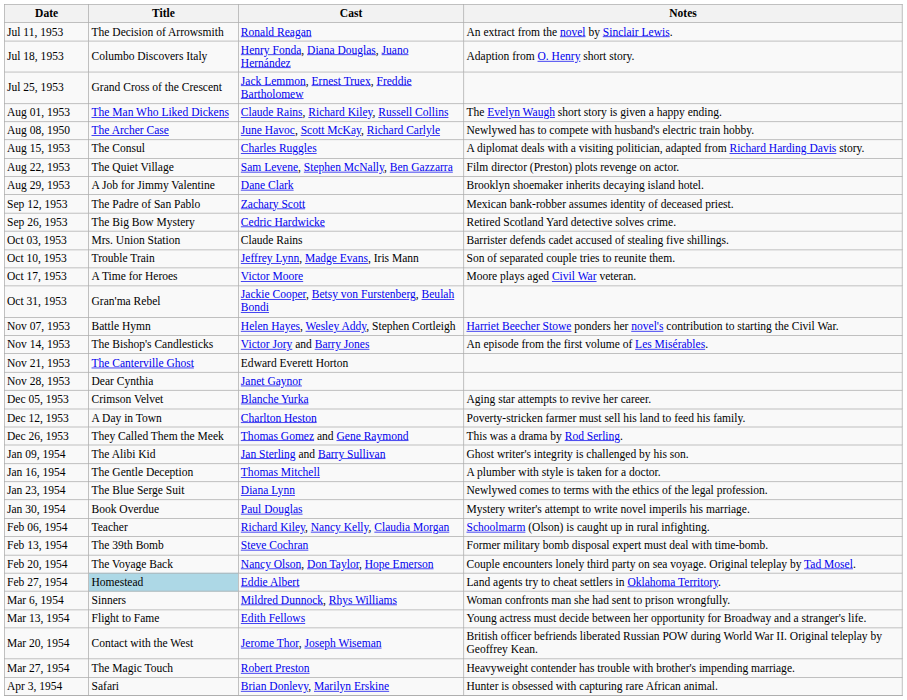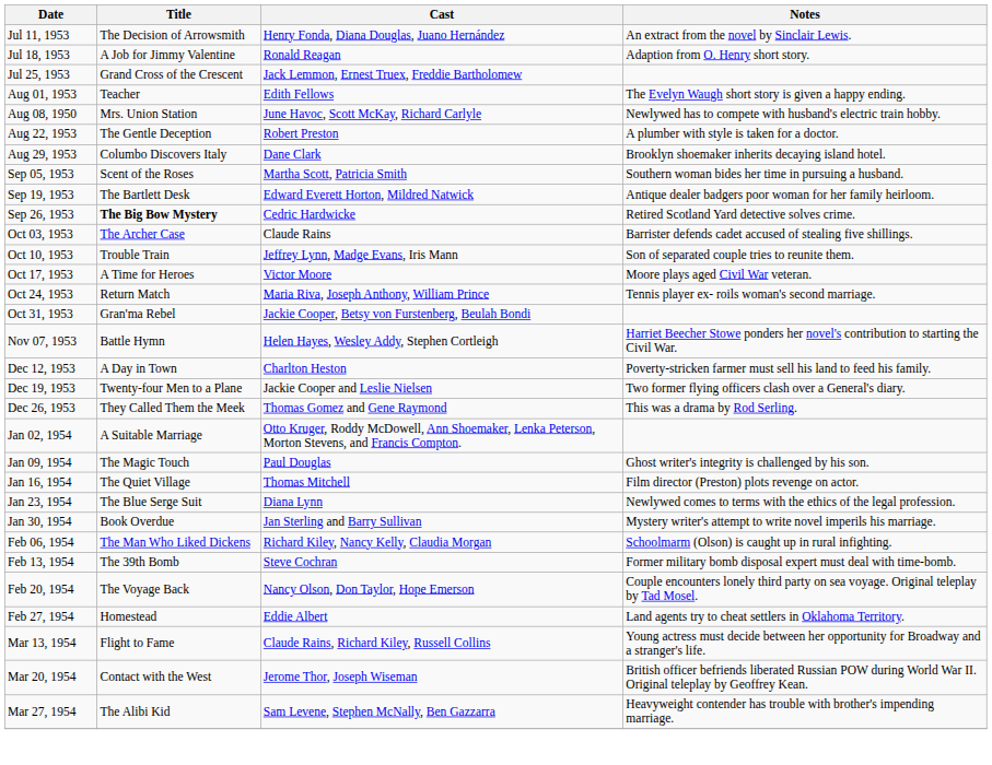Jul 11, 1953 | Cast: Ronald Reagan -> Henry Fonda, Diana Douglas, Juano Hernández
Jul 18, 1953 | Title: Columbo Discovers Italy -> A Job for Jimmy Valentine
Jul 18, 1953 | Cast: Henry Fonda, Diana Douglas, Juano Hernández -> Ronald Reagan
Aug 01, 1953 | Title: The Man Who Liked Dickens -> Teacher
Aug 01, 1953 | Cast: Claude Rains, Richard Kiley, Russell Collins -> Edith Fellows
Aug 08, 1950 | Title: The Archer Case -> Mrs. Union Station
- row: Aug 15, 1953 | The Consul | Charles Ruggles | A diplomat deals with a visiting politician, adapted from Richard Harding Davis story.
Aug 22, 1953 | Title: The Quiet Village -> The Gentle Deception
Aug 22, 1953 | Cast: Sam Levene, Stephen McNally, Ben Gazzarra -> Robert Preston
Aug 22, 1953 | Notes: Film director (Preston) plots revenge on actor. -> A plumber with style is taken for a doctor.
Aug 29, 1953 | Title: A Job for Jimmy Valentine -> Columbo Discovers Italy
+ row: Sep 05, 1953 | Scent of the Roses | Martha Scott, Patricia Smith | Southern woman bides her time in pursuing a husband.
- row: Sep 12, 1953 | The Padre of San Pablo | Zachary Scott | Mexican bank-robber assumes identity of deceased priest.
+ row: Sep 19, 1953 | The Bartlett Desk | Edward Everett Horton, Mildred Natwick | Antique dealer badgers poor woman for her family heirloom.
Sep 26, 1953 | Title: normal -> bold
Oct 03, 1953 | Title: Mrs. Union Station -> The Archer Case
+ row: Oct 24, 1953 | Return Match | Maria Riva, Joseph Anthony, William Prince | Tennis player ex- roils woman's second marriage.
- row: Nov 14, 1953 | The Bishop's Candlesticks | Victor Jory and Barry Jones | An episode from the first volume of Les Misérables.
- row: Nov 21, 1953 | The Canterville Ghost | Edward Everett Horton
- row: Nov 28, 1953 | Dear Cynthia | Janet Gaynor
- row: Dec 05, 1953 | Crimson Velvet | Blanche Yurka | Aging star attempts to revive her career.
+ row: Dec 19, 1953 | Twenty-four Men to a Plane | Jackie Cooper and Leslie Nielsen | Two former flying officers clash over a General's diary.
+ row: Jan 02, 1954 | A Suitable Marriage | Otto Kruger, Roddy McDowell, Ann Shoemaker, Lenka Peterson, Morton Stevens, and Francis Compton.
Jan 09, 1954 | Title: The Alibi Kid -> The Magic Touch
Jan 09, 1954 | Cast: Jan Sterling and Barry Sullivan -> Paul Douglas
Jan 16, 1954 | Title: The Gentle Deception -> The Quiet Village
Jan 16, 1954 | Notes: A plumber with style is taken for a doctor. -> Film director (Preston) plots revenge on actor.
Jan 30, 1954 | Cast: Paul Douglas -> Jan Sterling and Barry Sullivan
Feb 06, 1954 | Title: Teacher -> The Man Who Liked Dickens
Feb 27, 1954 | Title: lightblue background -> no background
- row: Mar 6, 1954 | Sinners | Mildred Dunnock, Rhys Williams | Woman confronts man she had sent to prison wrongfully.
Mar 13, 1954 | Cast: Edith Fellows -> Claude Rains, Richard Kiley, Russell Collins
Mar 27, 1954 | Title: The Magic Touch -> The Alibi Kid
Mar 27, 1954 | Cast: Robert Preston -> Sam Levene, Stephen McNally, Ben Gazzarra
- row: Apr 3, 1954 | Safari | Brian Donlevy, Marilyn Erskine | Hunter is obsessed with capturing rare African animal.
